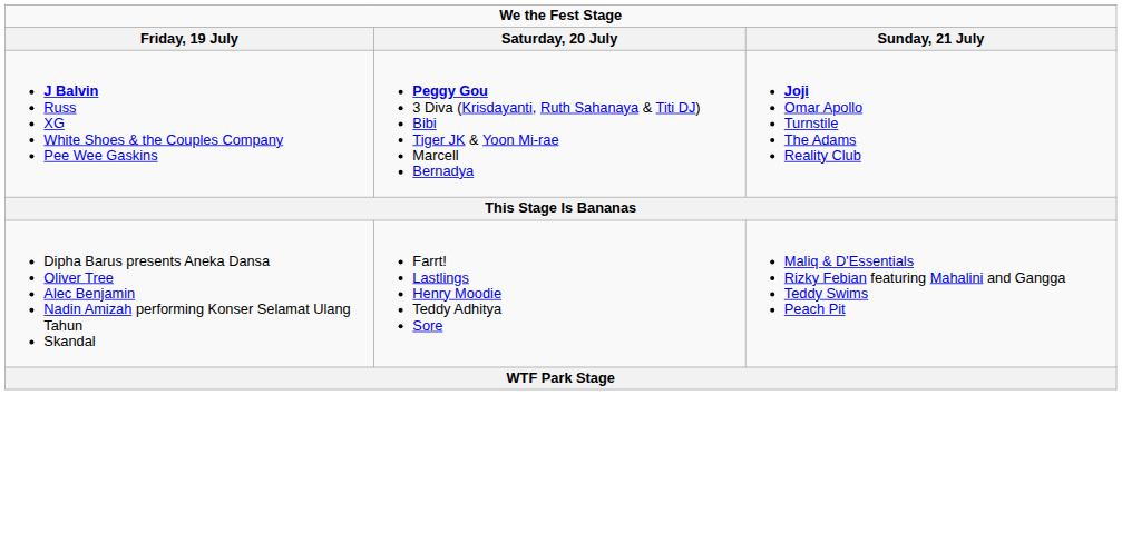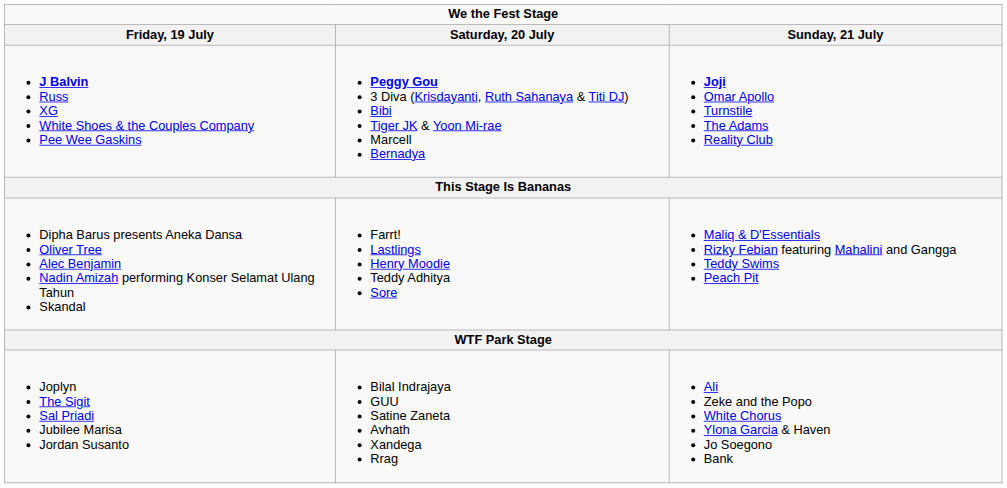+ row: Joplyn The Sigit Sal Priadi Jubilee Marisa Jordan Susanto | Bilal Indrajaya GUU Satine Zaneta Avhath Xandega Rrag | Ali Zeke and the Popo White Chorus Ylona Garcia & Haven Jo Soegono Bank
